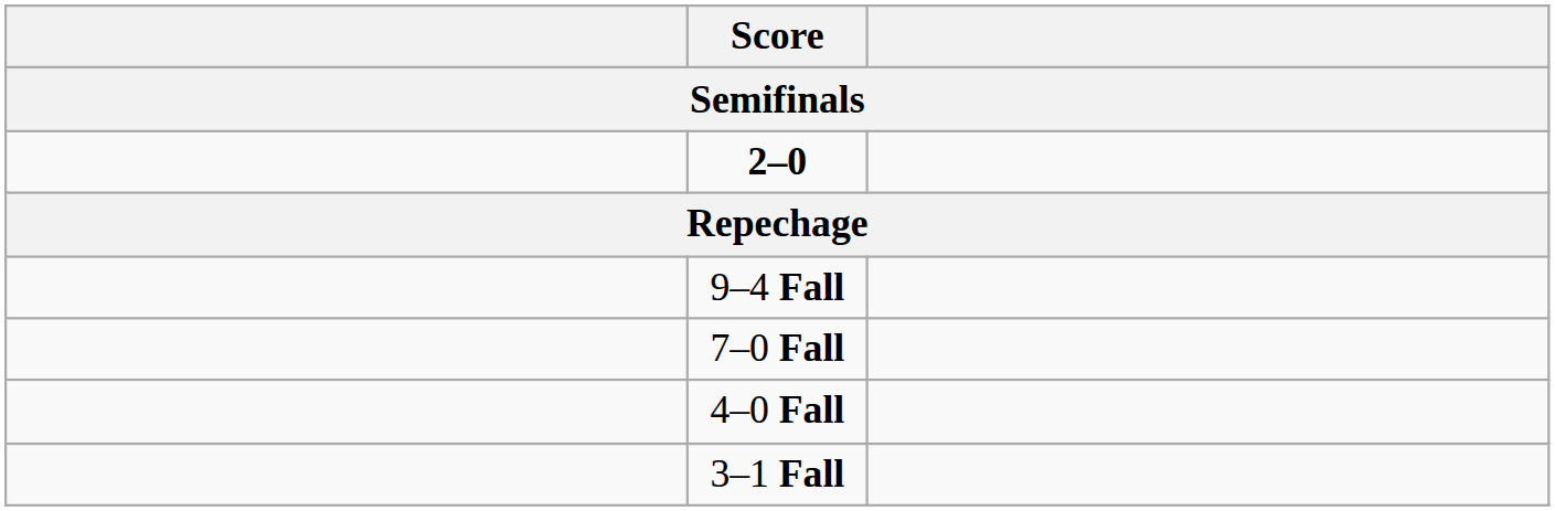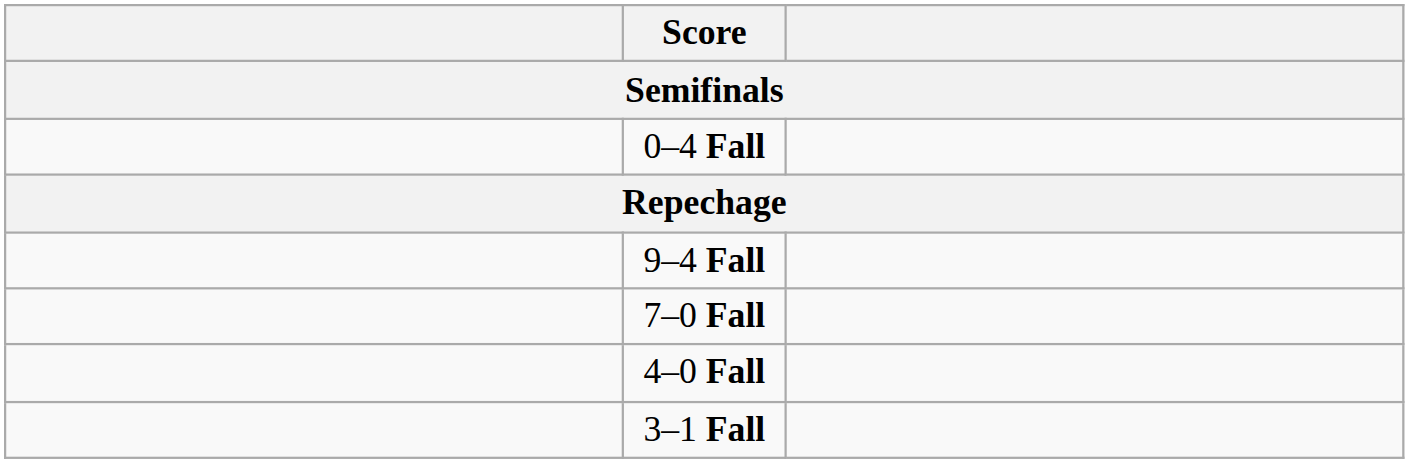+ row: 0–4 Fall
- row: 2–0
